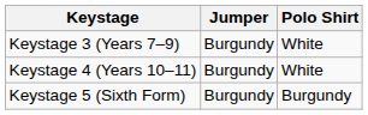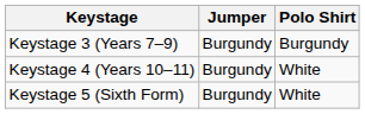Keystage 3 (Years 7–9) | Polo Shirt: White -> Burgundy
Keystage 5 (Sixth Form) | Polo Shirt: Burgundy -> White
